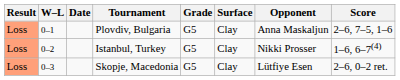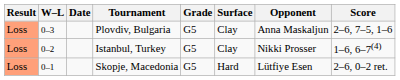Plovdiv, Bulgaria | W–L: 0–1 -> 0–3
Skopje, Macedonia | W–L: 0–3 -> 0–1
Skopje, Macedonia | Surface: Clay -> Hard
